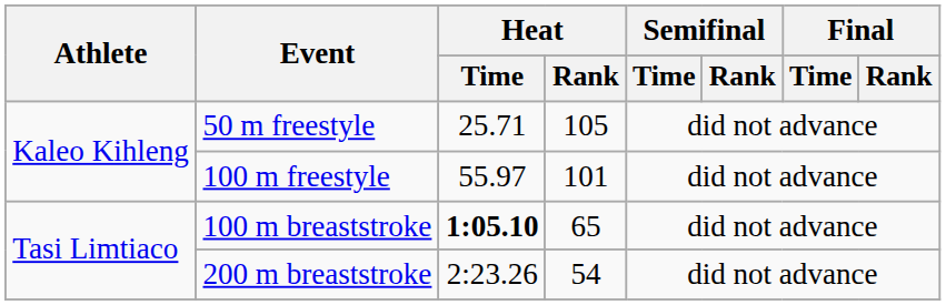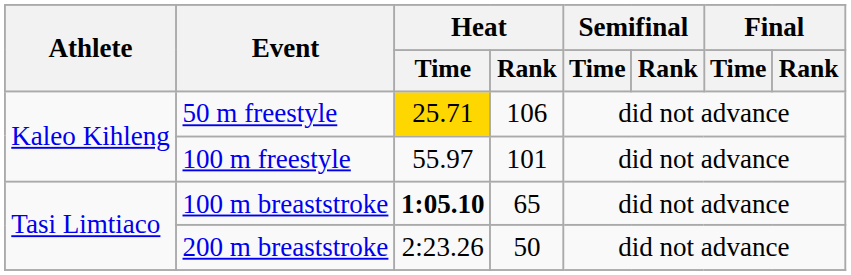50 m freestyle | Heat / Time: no background -> gold background
50 m freestyle | Heat / Rank: 105 -> 106
200 m breaststroke | Heat / Rank: 54 -> 50
